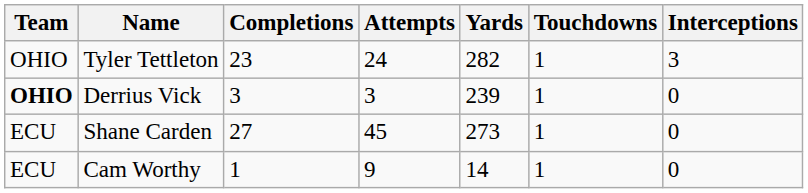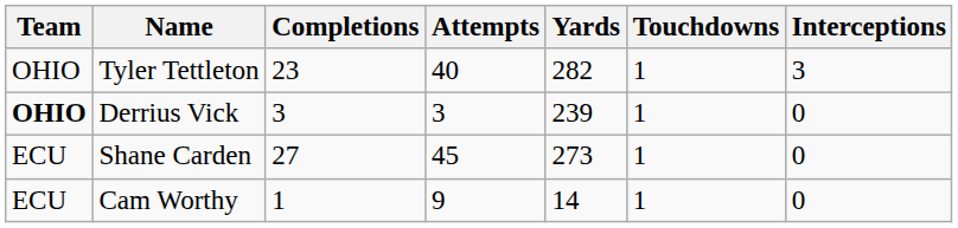Tyler Tettleton | Attempts: 24 -> 40
